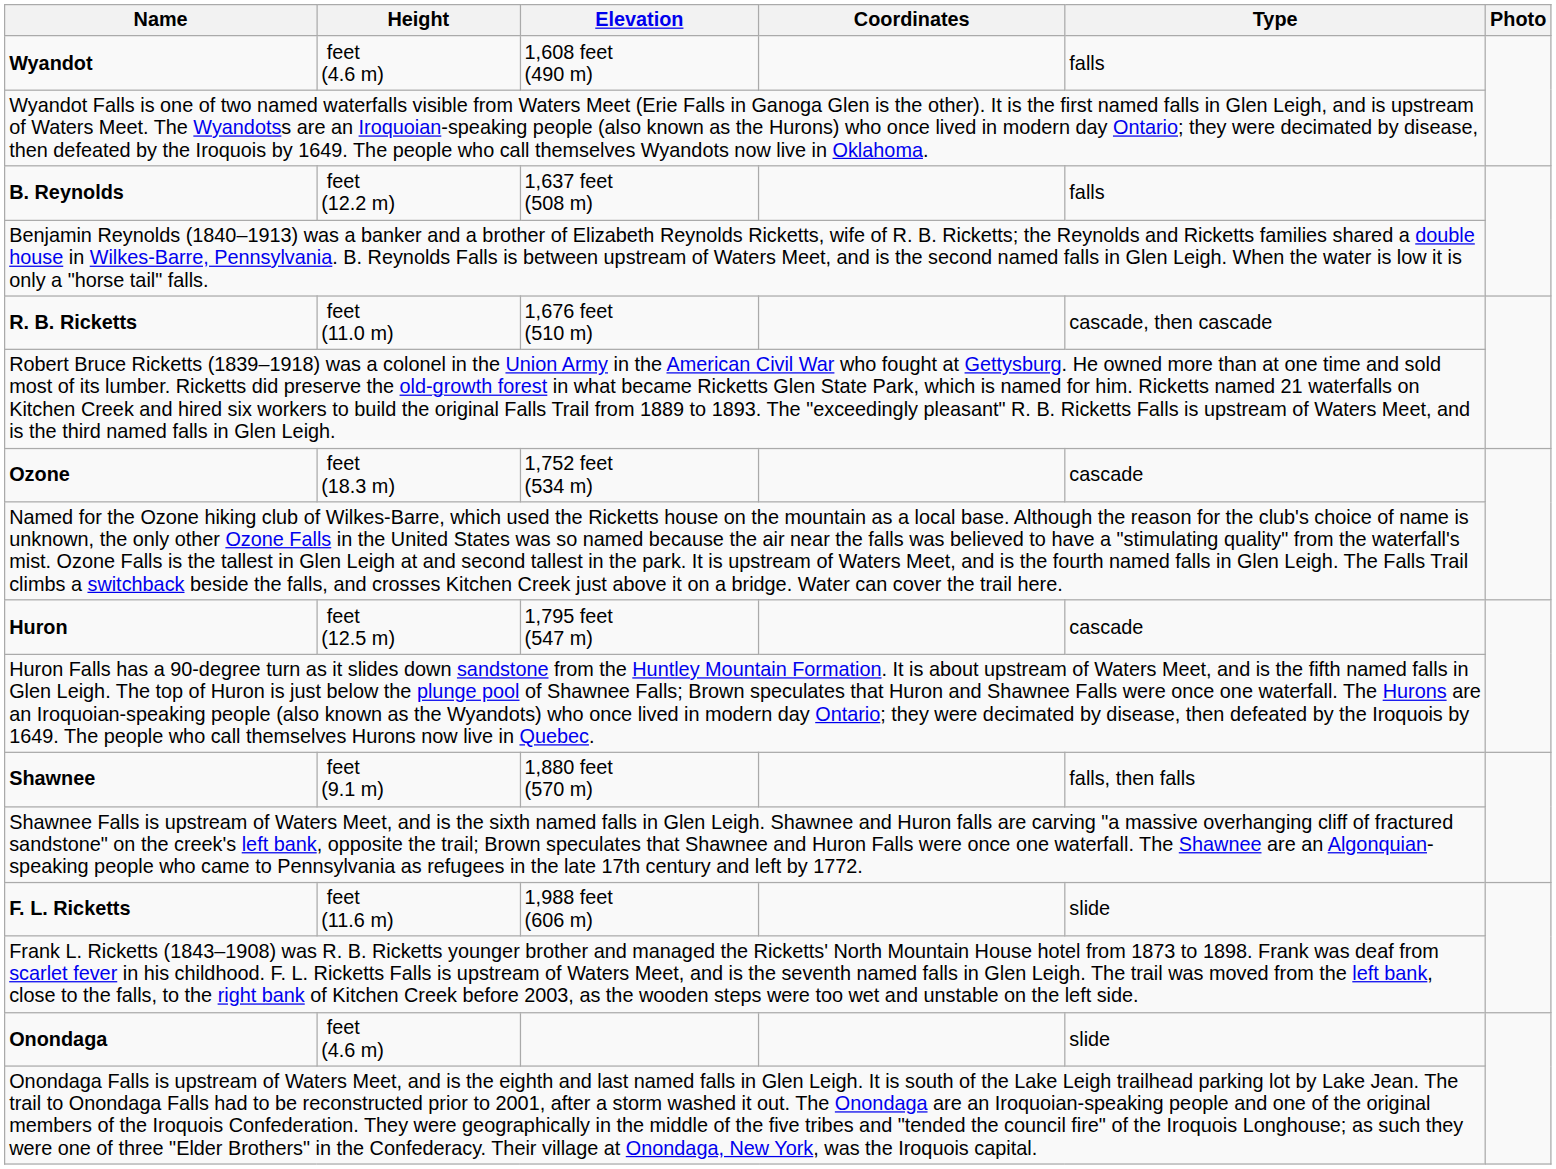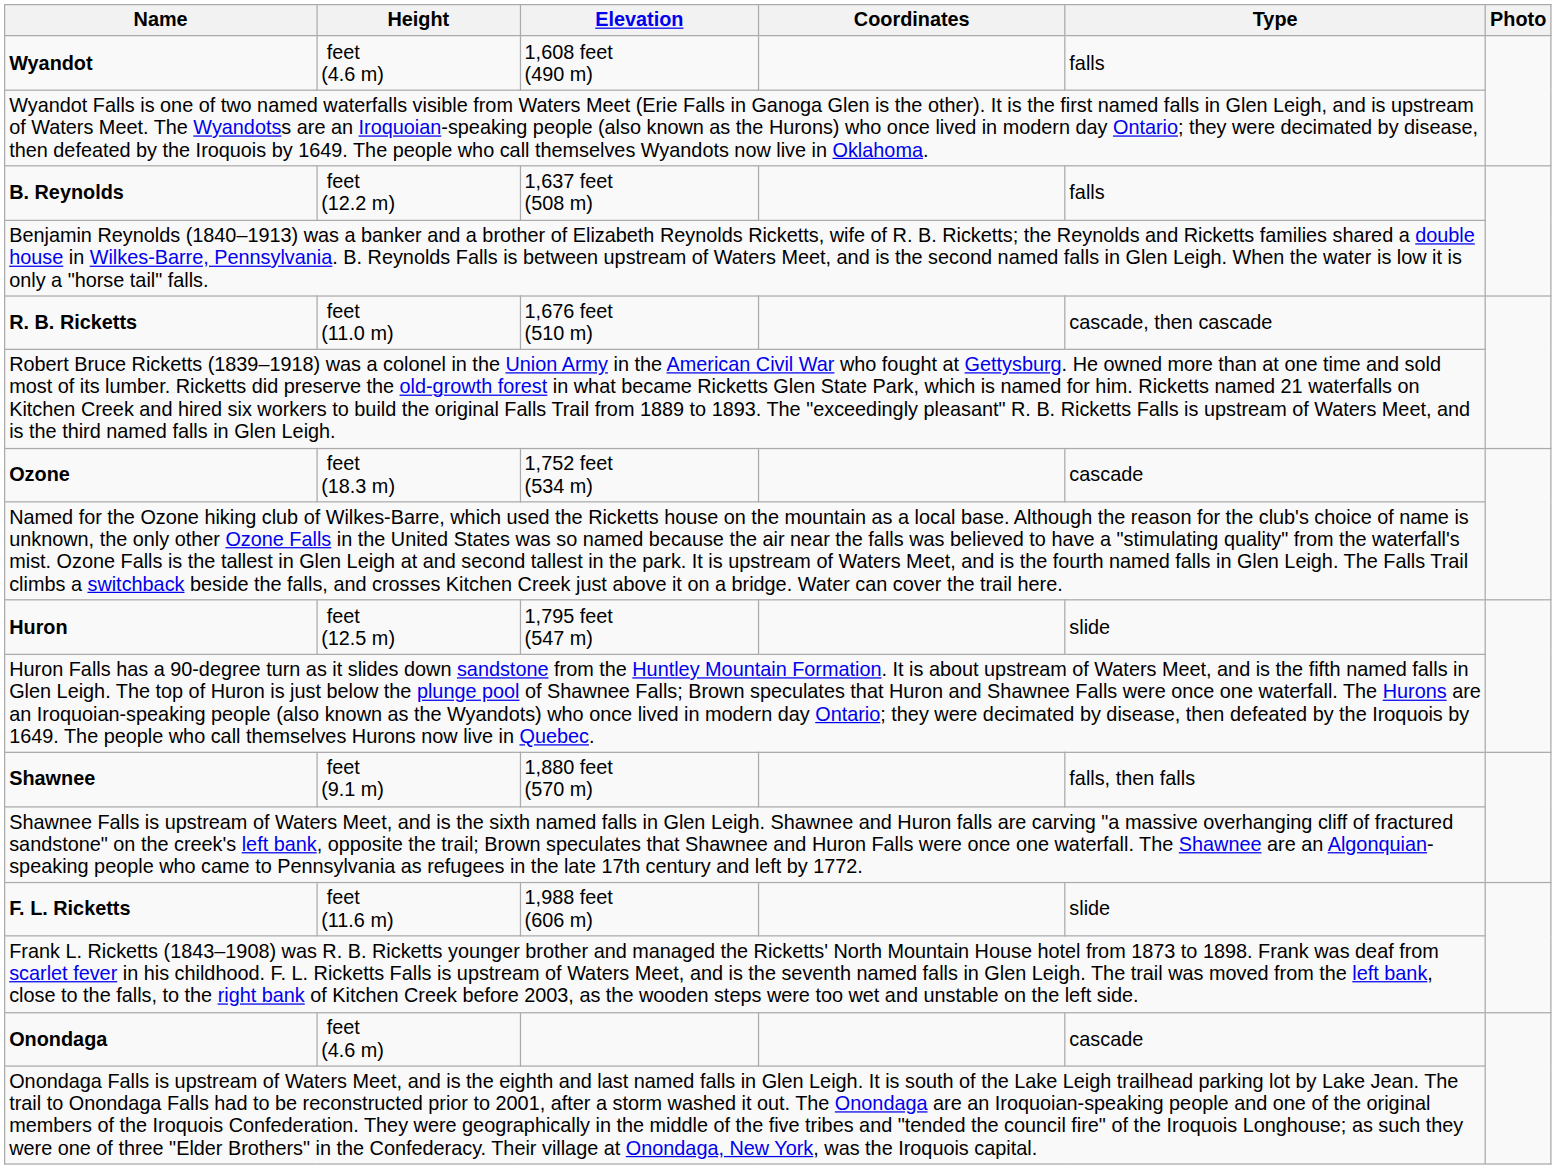Huron | Type: cascade -> slide
Onondaga | Type: slide -> cascade
